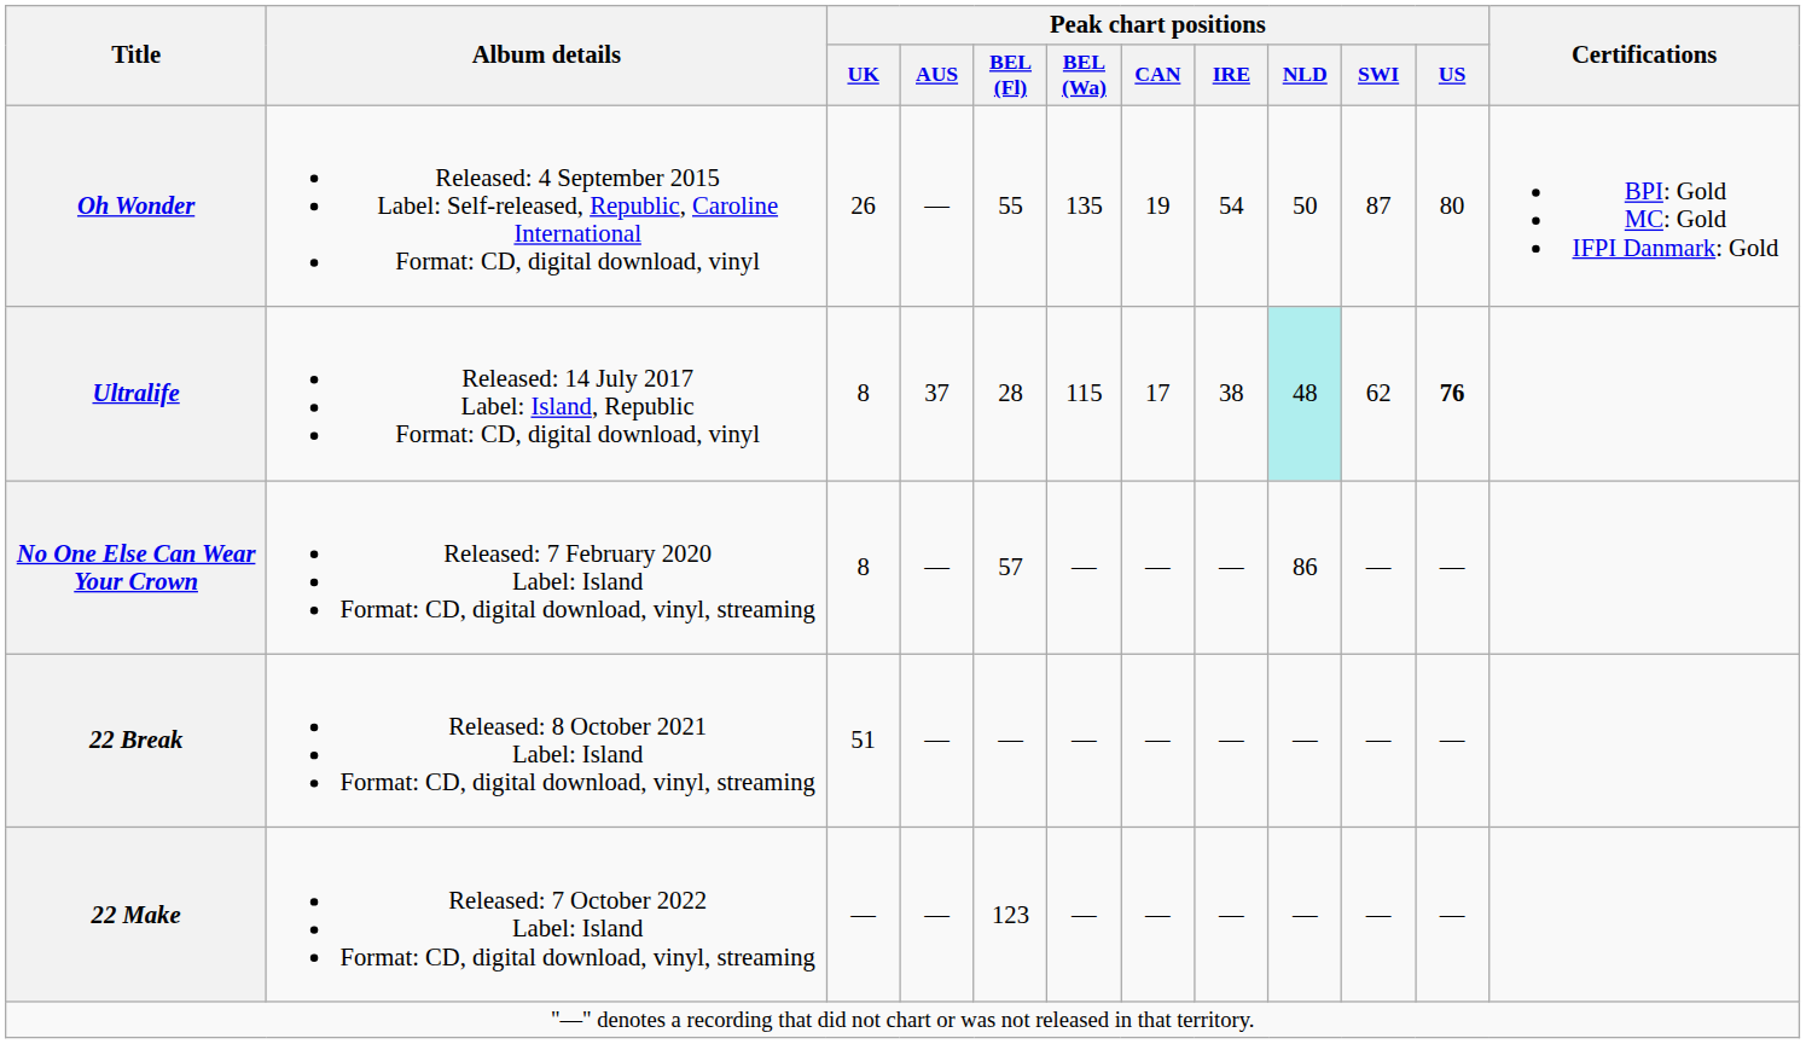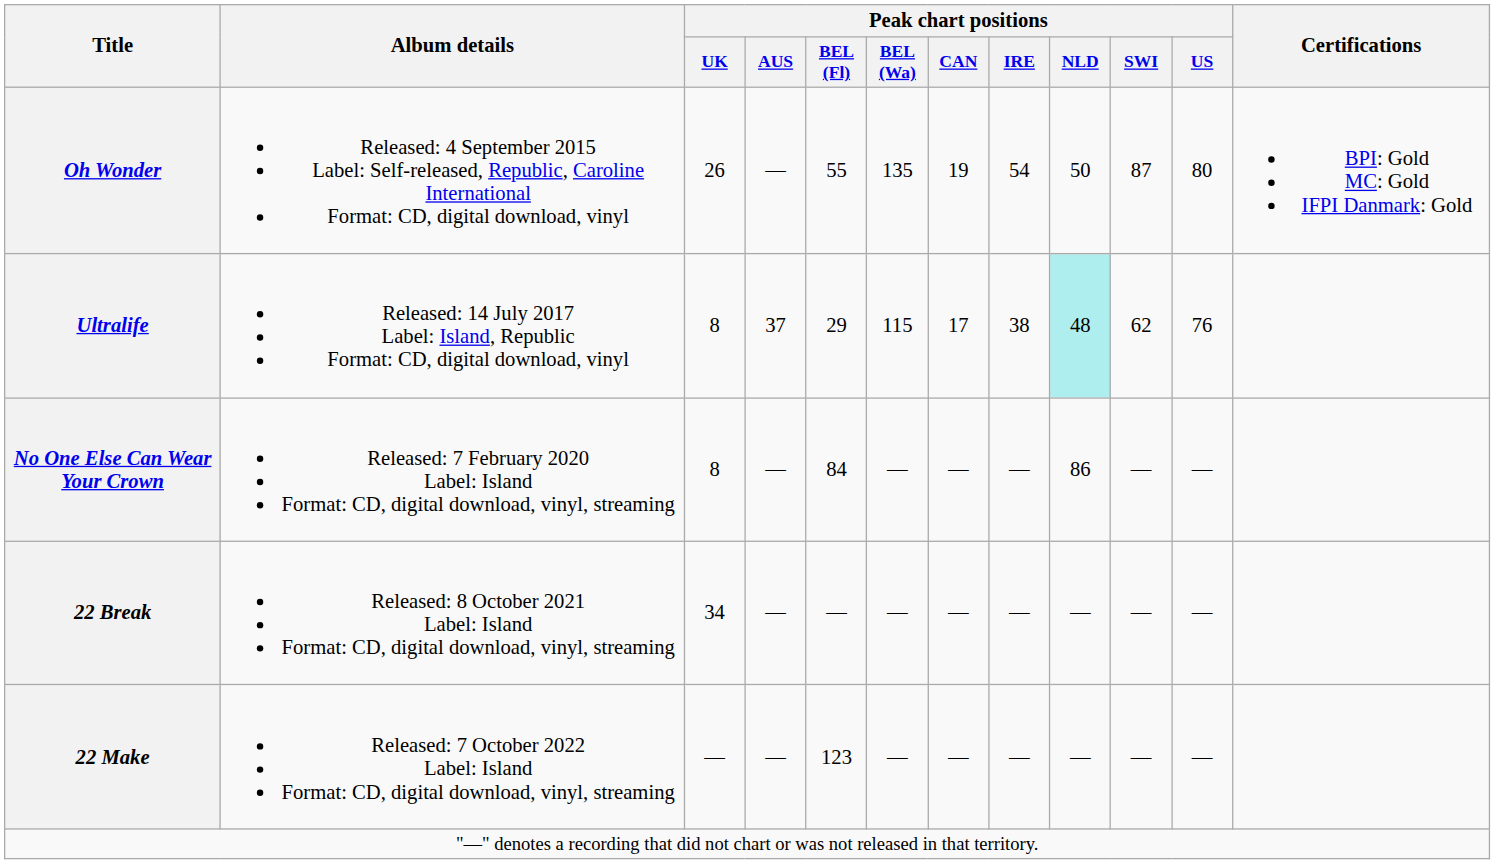Ultralife | Peak chart positions / BEL (Fl): 28 -> 29
Ultralife | Peak chart positions / US: bold -> normal
No One Else Can Wear Your Crown | Peak chart positions / BEL (Fl): 57 -> 84
22 Break | Peak chart positions / UK: 51 -> 34
